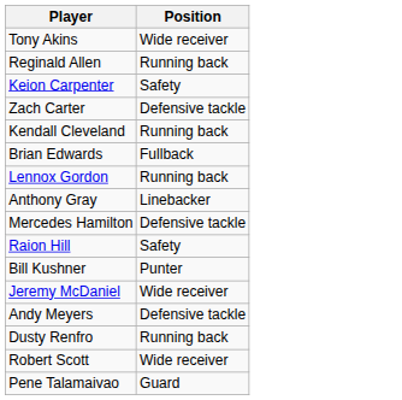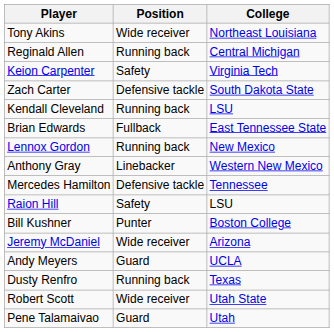+ column: College | Northeast Louisiana | Central Michigan | Virginia Tech | South Dakota State | LSU | East Tennessee State | New Mexico | Western New Mexico | Tennessee | LSU | Boston College | Arizona | UCLA | Texas | Utah State | Utah
Andy Meyers | Position: Defensive tackle -> Guard
